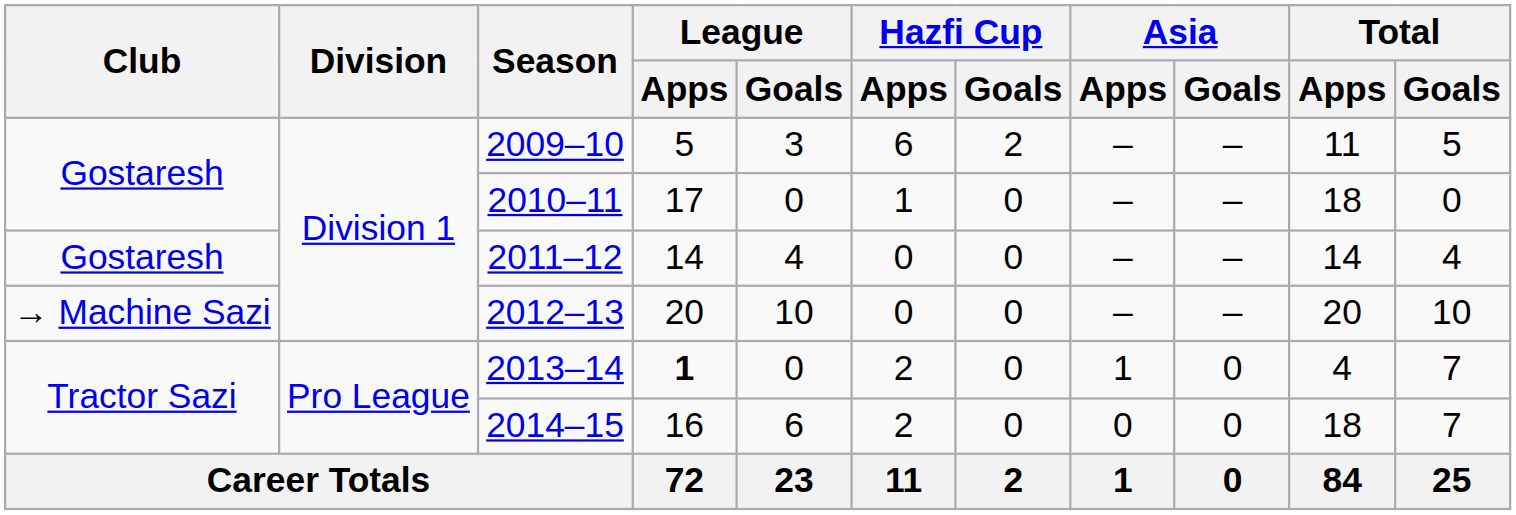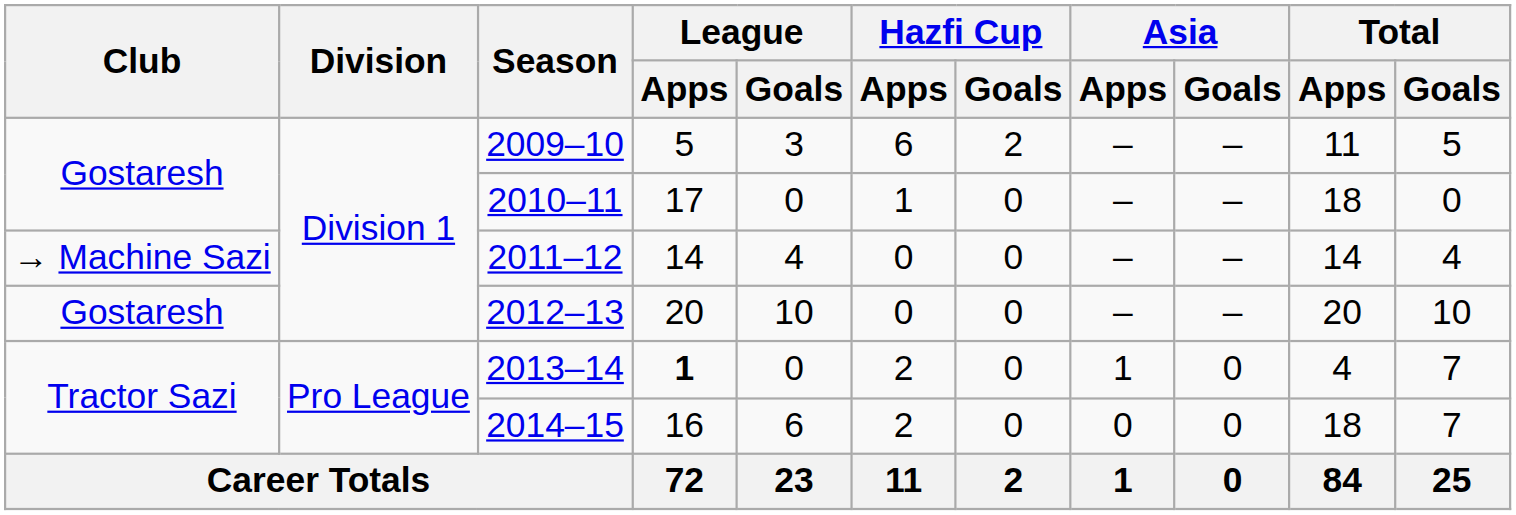2011–12 | Club: Gostaresh -> → Machine Sazi
2012–13 | Club: → Machine Sazi -> Gostaresh
